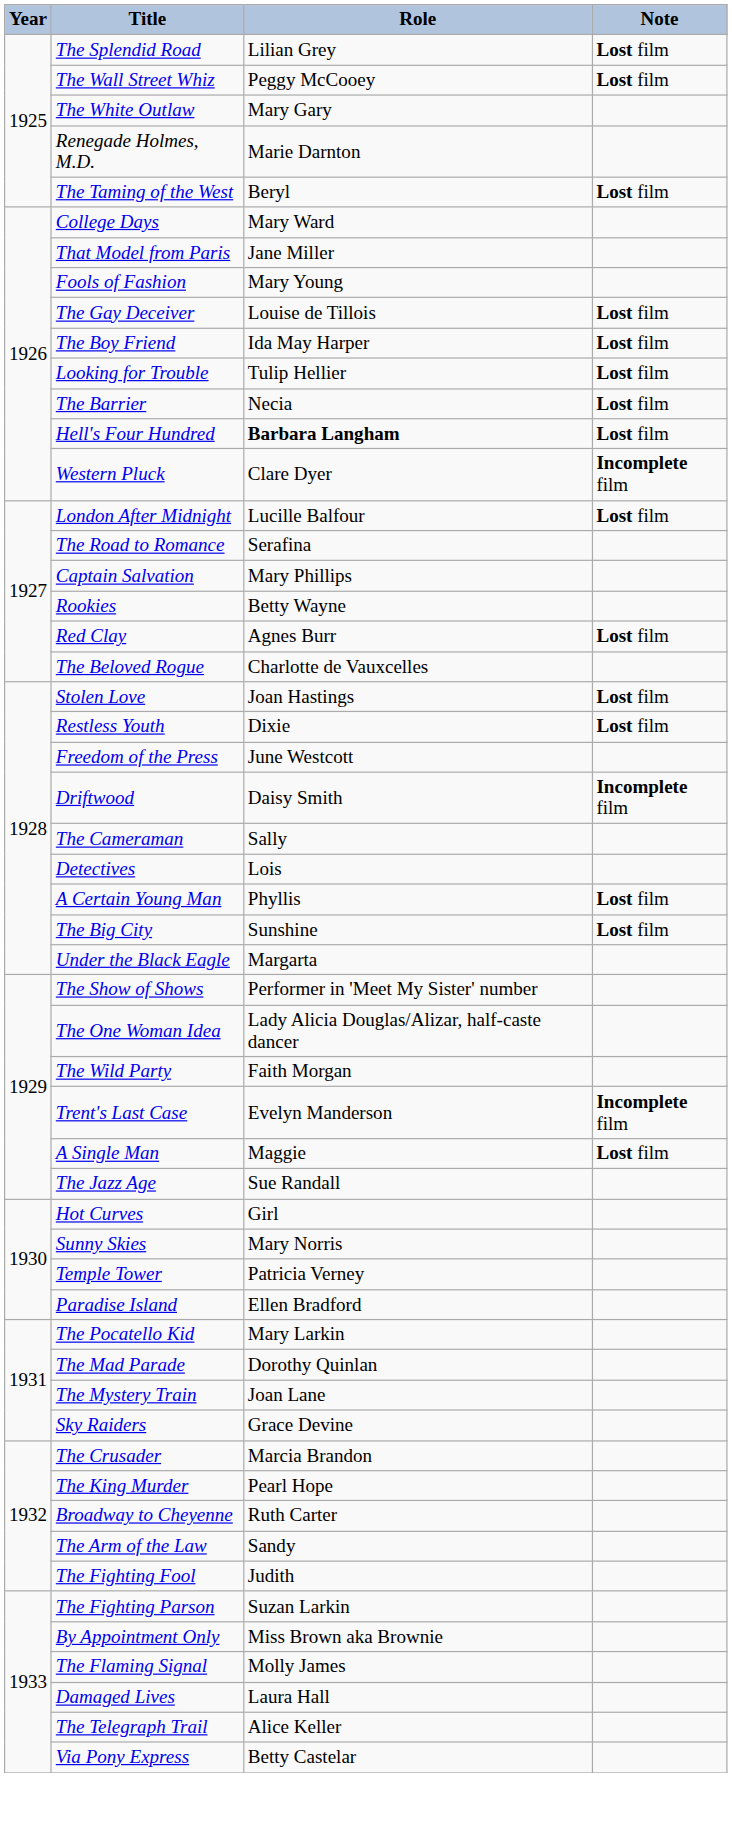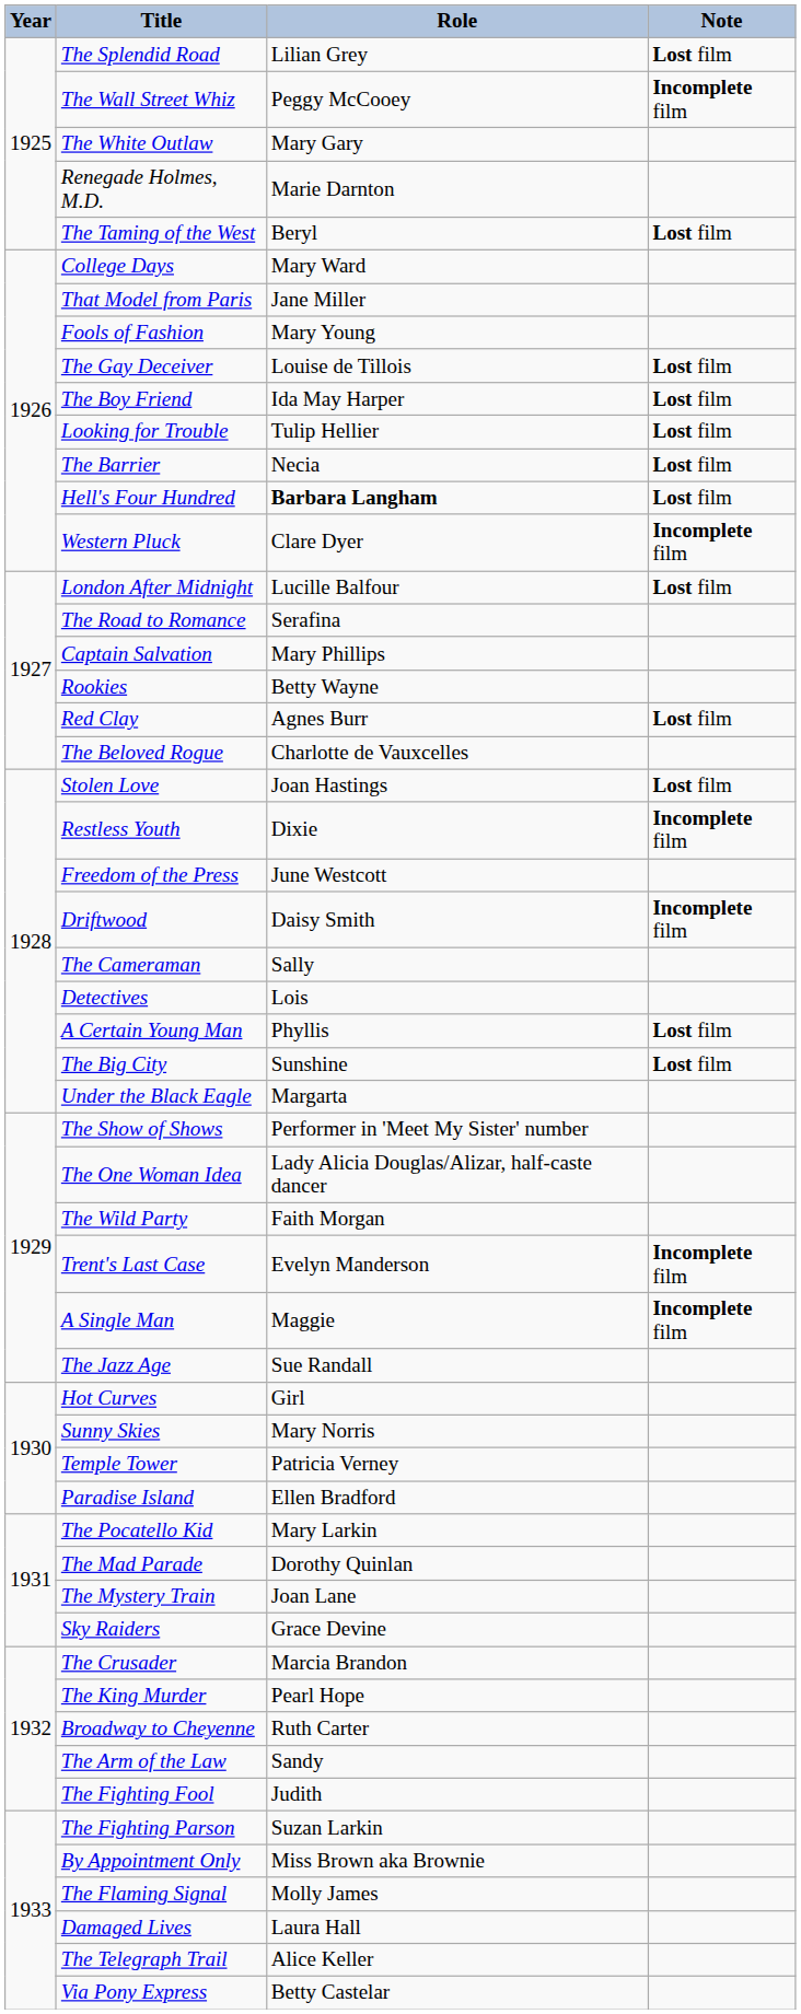The Wall Street Whiz | Note: Lost film -> Incomplete film
Restless Youth | Note: Lost film -> Incomplete film
A Single Man | Note: Lost film -> Incomplete film
